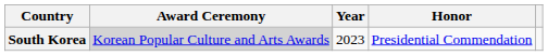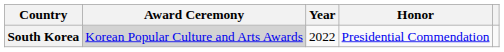South Korea | Year: 2023 -> 2022
